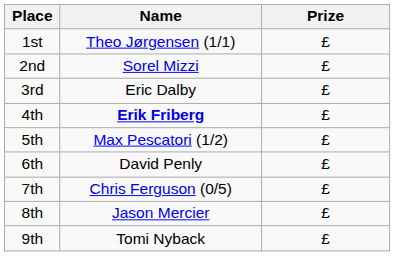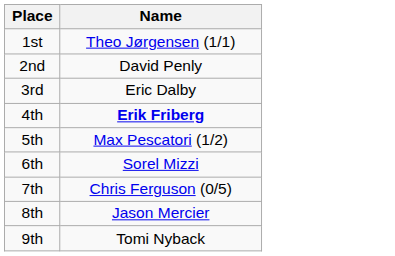- column: Prize | £ | £ | £ | £ | £ | £ | £ | £ | £
2nd | Name: Sorel Mizzi -> David Penly
6th | Name: David Penly -> Sorel Mizzi
